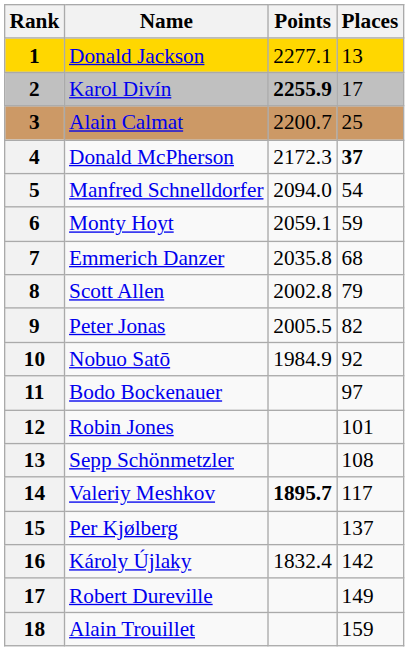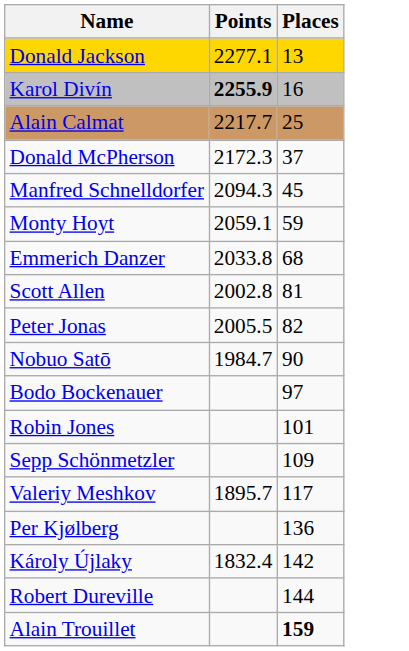- column: Rank | 1 | 2 | 3 | 4 | 5 | 6 | 7 | 8 | 9 | 10 | 11 | 12 | 13 | 14 | 15 | 16 | 17 | 18
Karol Divín | Places: 17 -> 16
Alain Calmat | Points: 2200.7 -> 2217.7
Donald McPherson | Places: bold -> normal
Manfred Schnelldorfer | Points: 2094.0 -> 2094.3
Manfred Schnelldorfer | Places: 54 -> 45
Emmerich Danzer | Points: 2035.8 -> 2033.8
Scott Allen | Places: 79 -> 81
Nobuo Satō | Points: 1984.9 -> 1984.7
Nobuo Satō | Places: 92 -> 90
Sepp Schönmetzler | Places: 108 -> 109
Valeriy Meshkov | Points: bold -> normal
Per Kjølberg | Places: 137 -> 136
Robert Dureville | Places: 149 -> 144
Alain Trouillet | Places: normal -> bold
